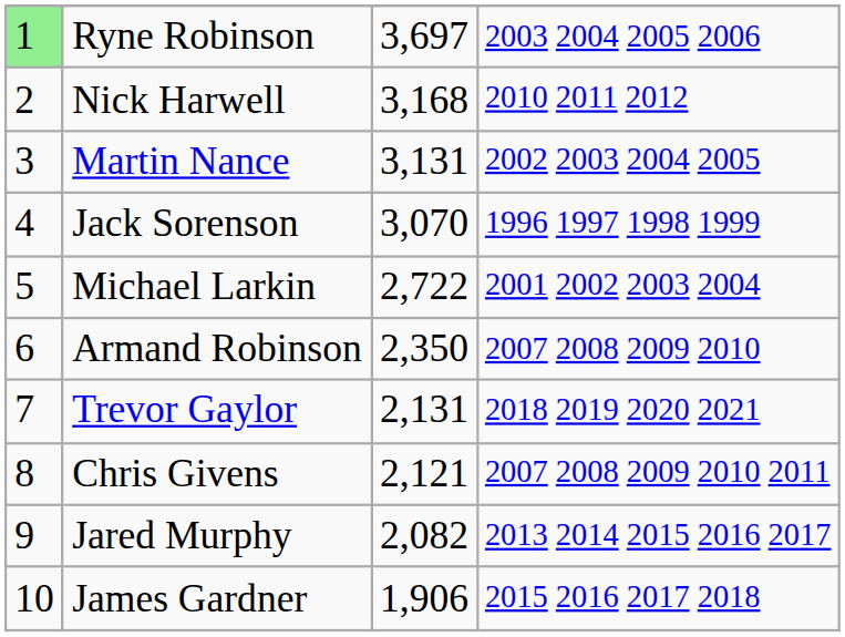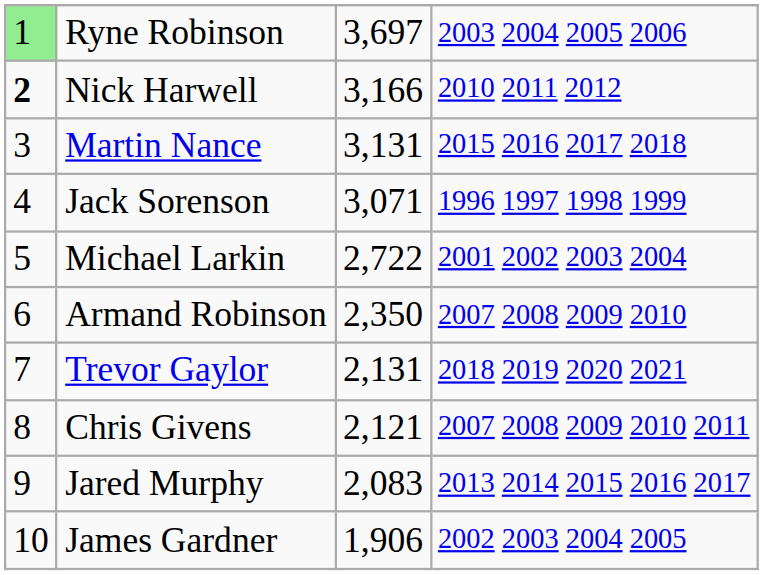Nick Harwell | column 1: normal -> bold
Nick Harwell | column 3: 3,168 -> 3,166
Martin Nance | column 4: 2002 2003 2004 2005 -> 2015 2016 2017 2018
Jack Sorenson | column 3: 3,070 -> 3,071
Jared Murphy | column 3: 2,082 -> 2,083
James Gardner | column 4: 2015 2016 2017 2018 -> 2002 2003 2004 2005
